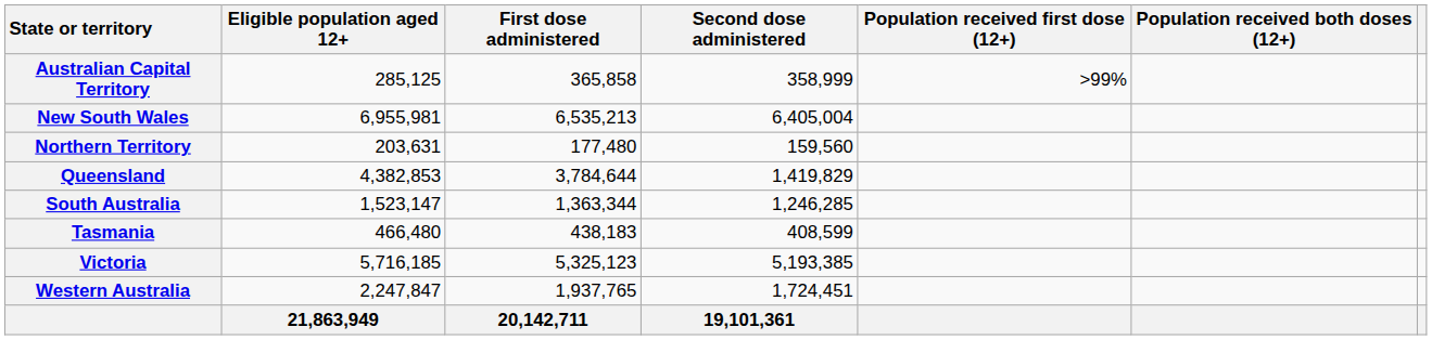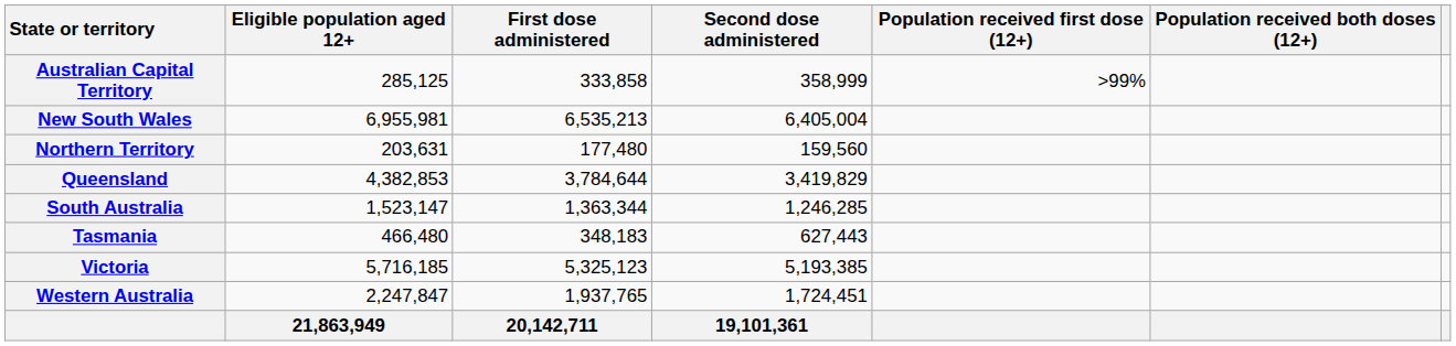Australian Capital Territory | First dose administered: 365,858 -> 333,858
Queensland | Second dose administered: 1,419,829 -> 3,419,829
Tasmania | First dose administered: 438,183 -> 348,183
Tasmania | Second dose administered: 408,599 -> 627,443
